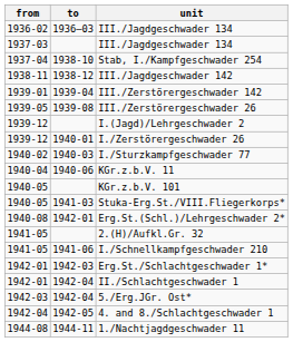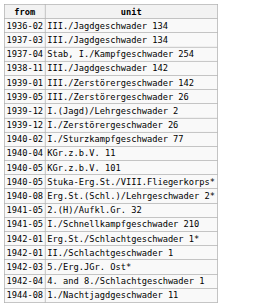- column: to | 1936–03 | 1938-10 | 1938-12 | 1939-04 | 1939-08 | 1940-01 | 1940-03 | 1940-06 | 1941-03 | 1942-01 | 1941-06 | 1942-03 | 1942-04 | 1942-04 | 1942-05 | 1944-11
